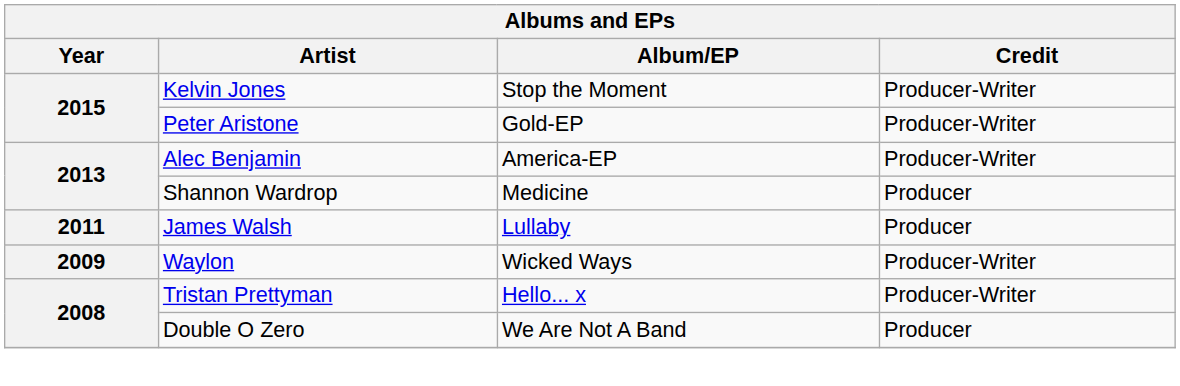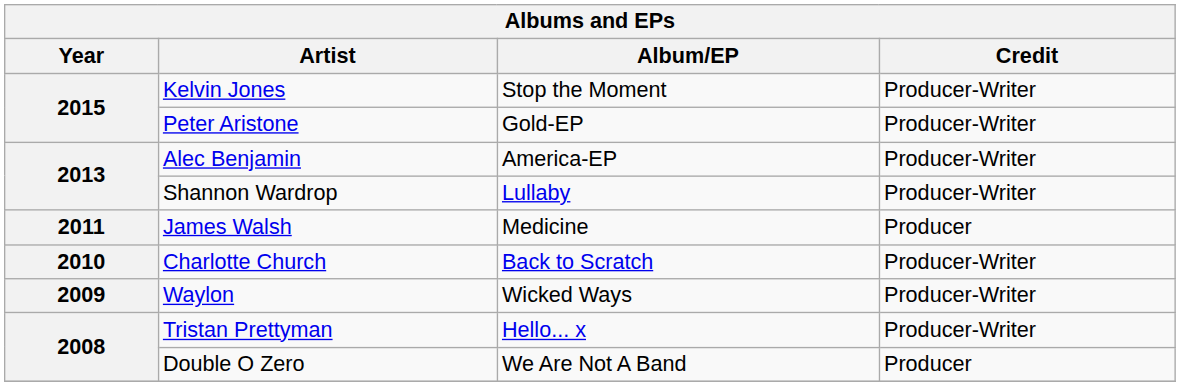Shannon Wardrop | Album/EP: Medicine -> Lullaby
Shannon Wardrop | Credit: Producer -> Producer-Writer
James Walsh | Album/EP: Lullaby -> Medicine
+ row: 2010 | Charlotte Church | Back to Scratch | Producer-Writer
